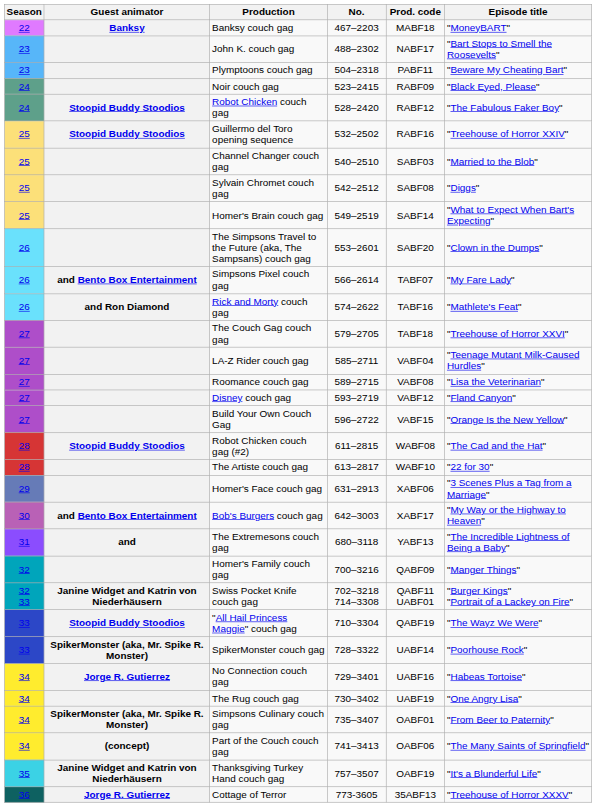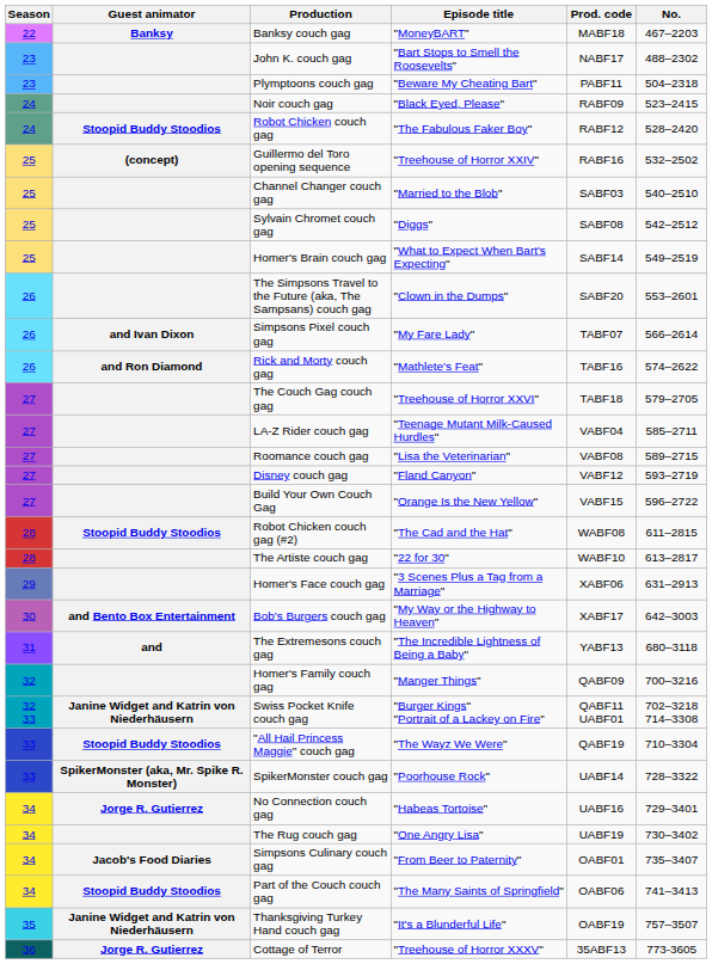columns swapped: No. <-> Episode title
Guillermo del Toro opening sequence | Guest animator: Stoopid Buddy Stoodios -> (concept)
Simpsons Pixel couch gag | Guest animator: and Bento Box Entertainment -> and Ivan Dixon
Simpsons Culinary couch gag | Guest animator: SpikerMonster (aka, Mr. Spike R. Monster) -> Jacob's Food Diaries
Part of the Couch couch gag | Guest animator: (concept) -> Stoopid Buddy Stoodios
